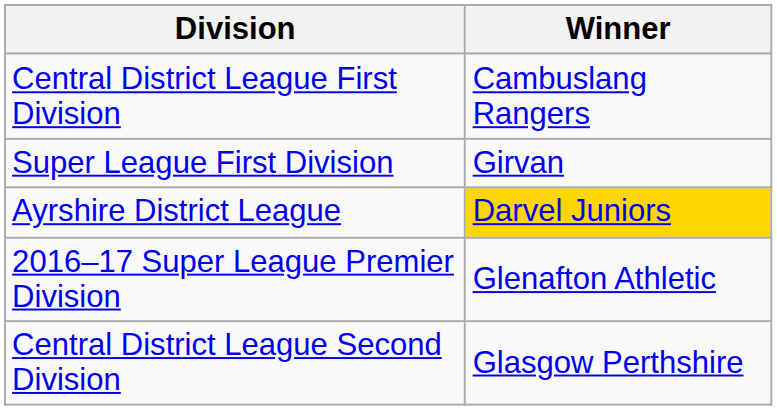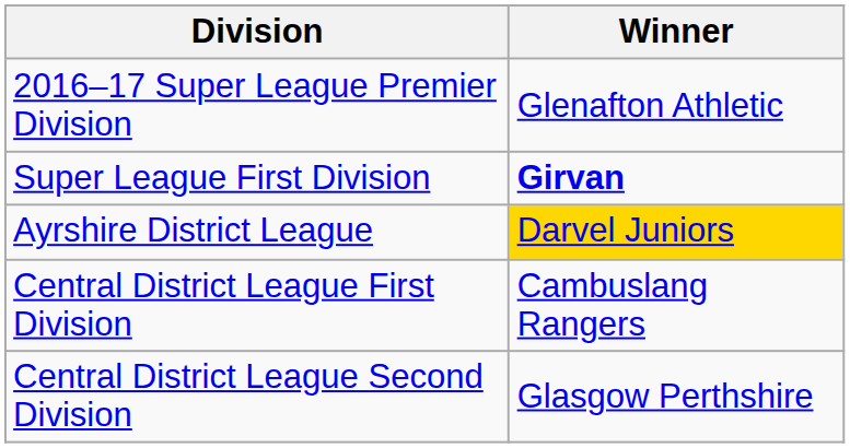rows swapped: 2016–17 Super League Premier Division <-> Central District League First Division
Super League First Division | Winner: normal -> bold
